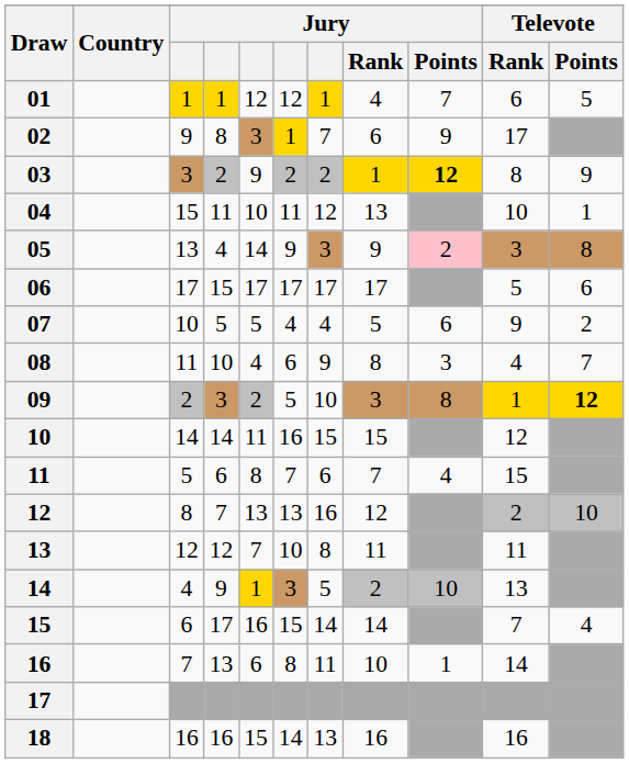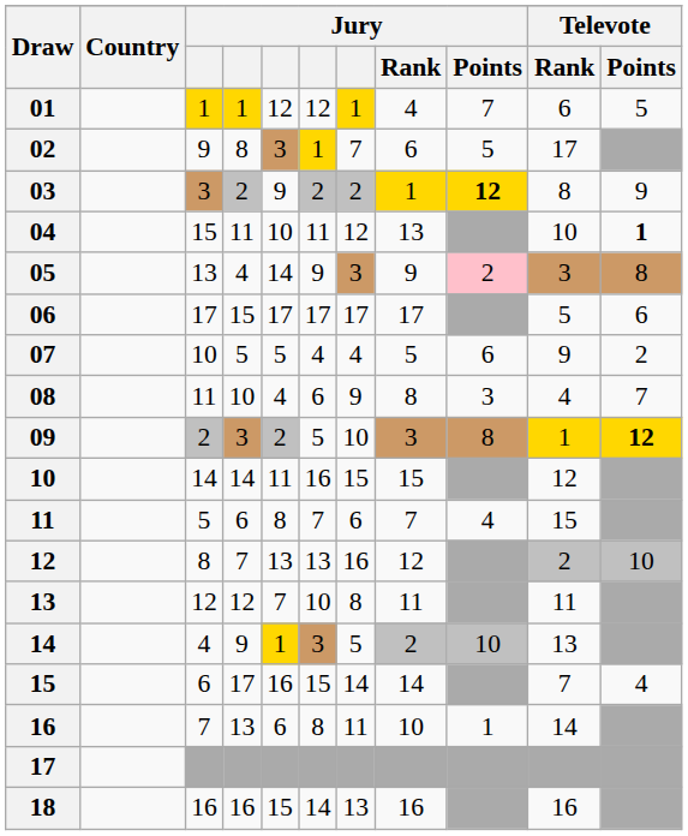02 | Jury / Points: 9 -> 5
04 | Televote / Points: normal -> bold
